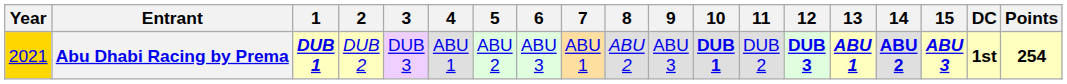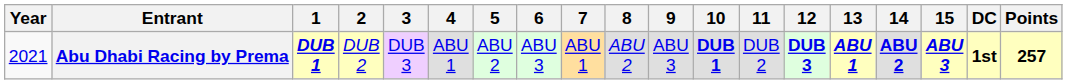Abu Dhabi Racing by Prema | Year: gold background -> no background
Abu Dhabi Racing by Prema | Points: 254 -> 257
